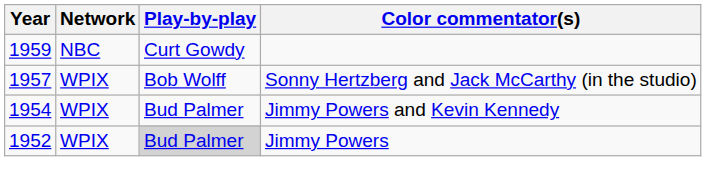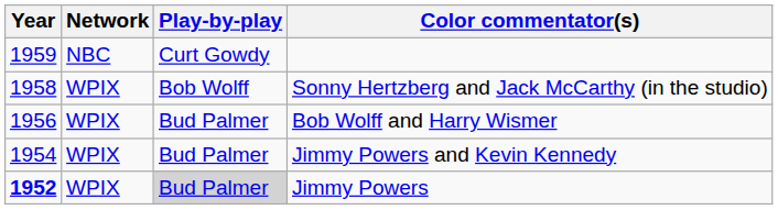Sonny Hertzberg and Jack McCarthy (in the studio) | Year: 1957 -> 1958
+ row: 1956 | WPIX | Bud Palmer | Bob Wolff and Harry Wismer
Jimmy Powers | Year: normal -> bold
